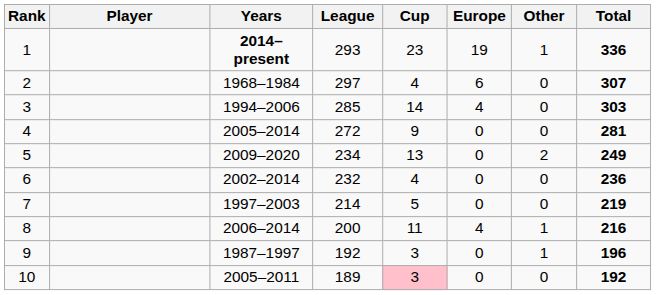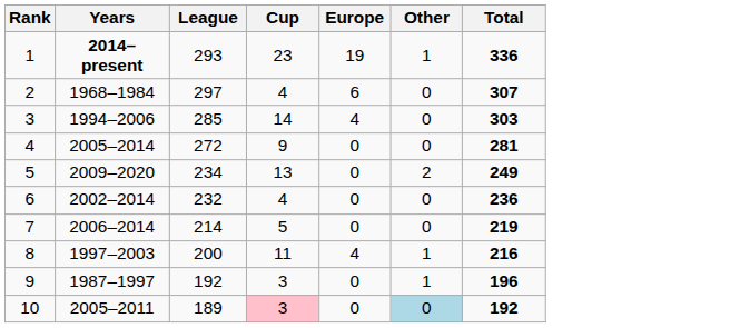- column: Player
7 | Years: 1997–2003 -> 2006–2014
8 | Years: 2006–2014 -> 1997–2003
10 | Other: no background -> lightblue background
